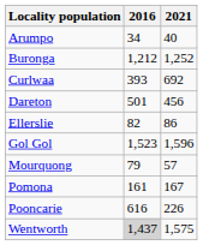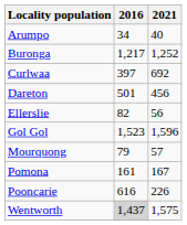Buronga | 2016: 1,212 -> 1,217
Curlwaa | 2016: 393 -> 397
Ellerslie | 2021: 86 -> 56
